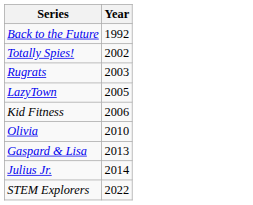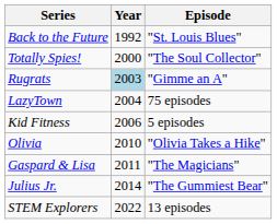+ column: Episode | "St. Louis Blues" | "The Soul Collector" | "Gimme an A" | 75 episodes | 5 episodes | "Olivia Takes a Hike" | "The Magicians" | "The Gummiest Bear" | 13 episodes
Totally Spies! | Year: 2002 -> 2000
Rugrats | Year: no background -> lightblue background
LazyTown | Year: 2005 -> 2004
Gaspard & Lisa | Year: 2013 -> 2011
